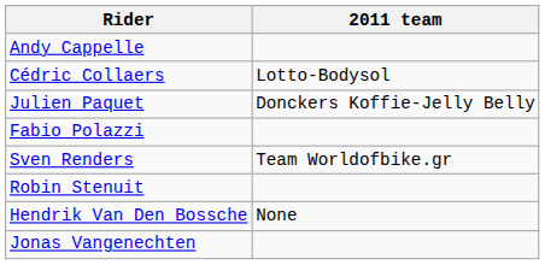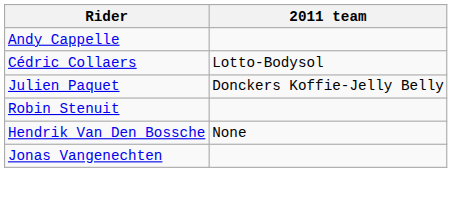- row: Fabio Polazzi
- row: Sven Renders | Team Worldofbike.gr
